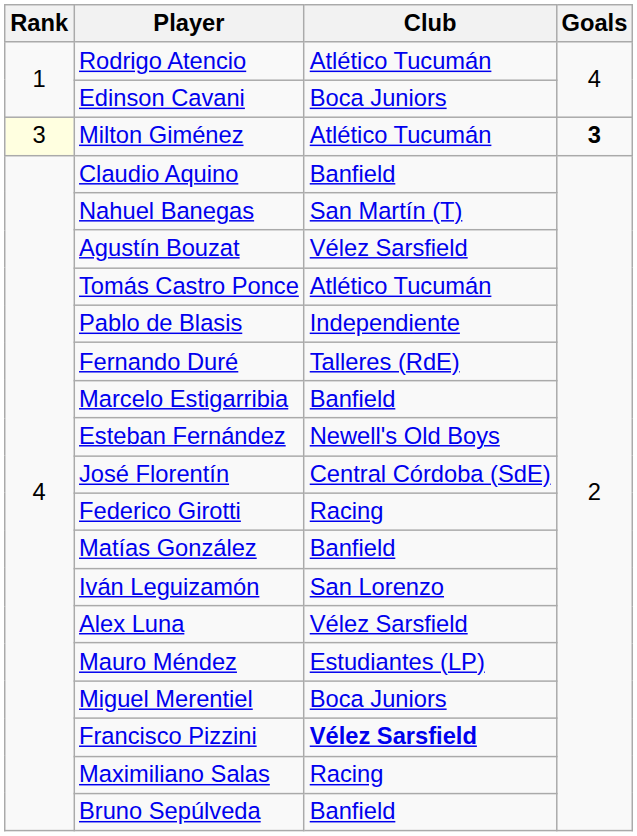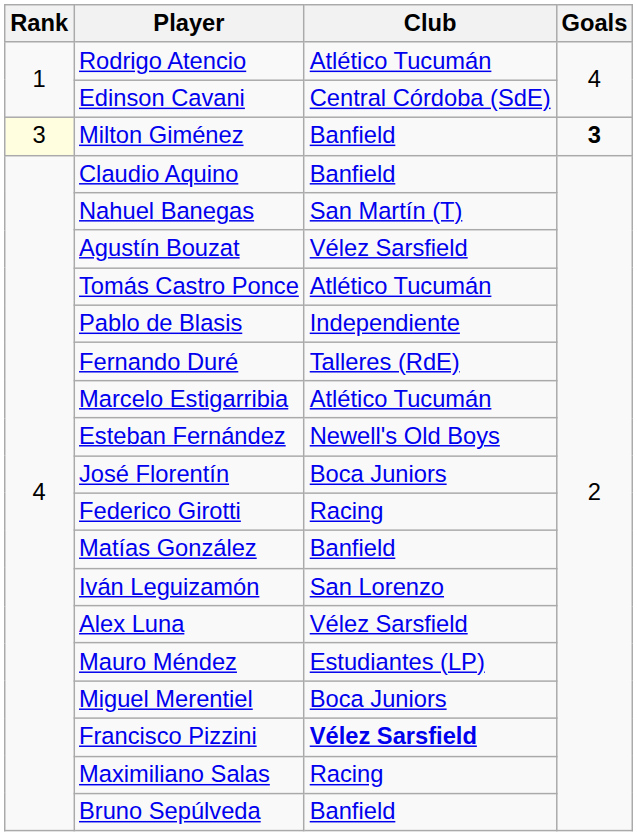Edinson Cavani | Club: Boca Juniors -> Central Córdoba (SdE)
Milton Giménez | Club: Atlético Tucumán -> Banfield
Marcelo Estigarribia | Club: Banfield -> Atlético Tucumán
José Florentín | Club: Central Córdoba (SdE) -> Boca Juniors
